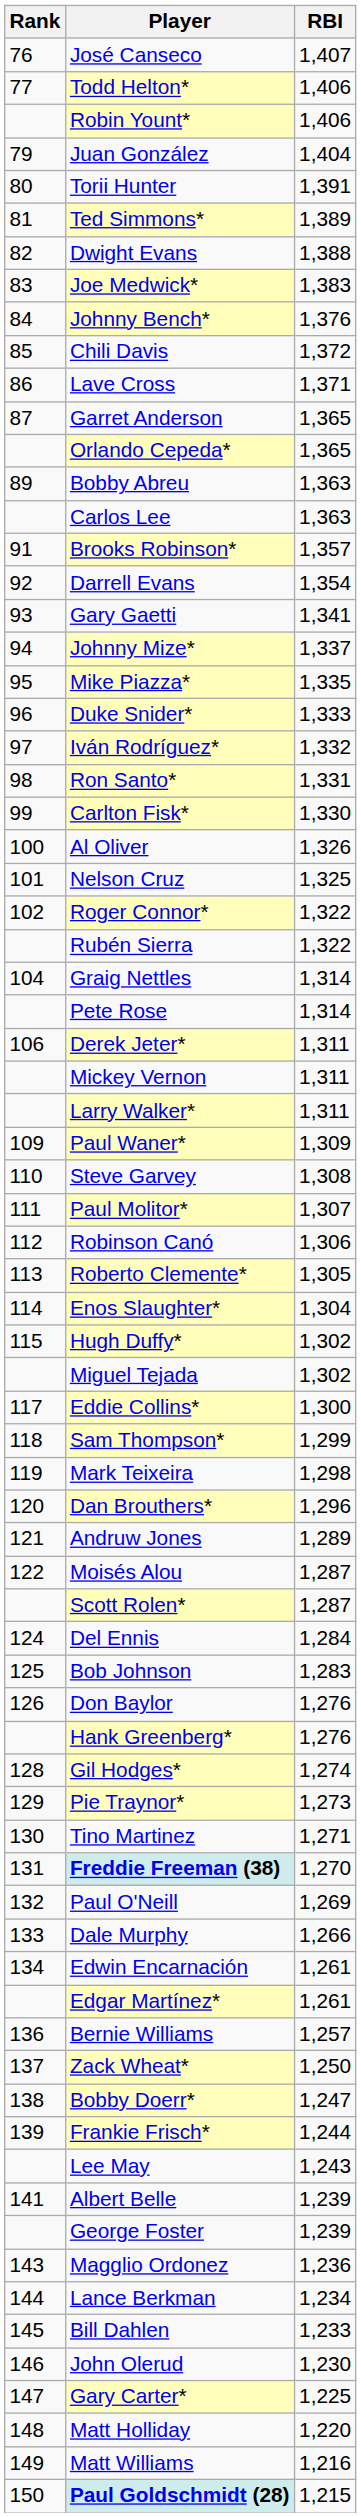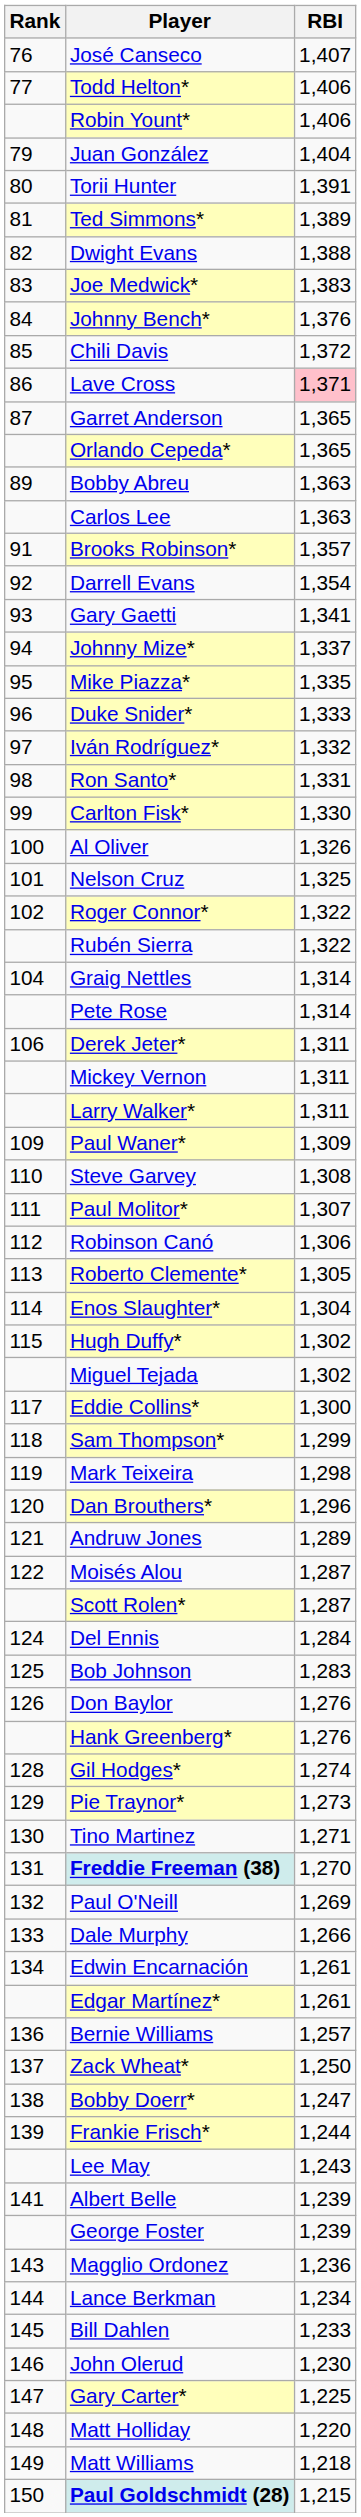Lave Cross | RBI: no background -> pink background
Matt Williams | RBI: 1,216 -> 1,218
